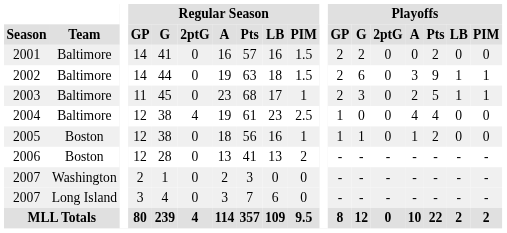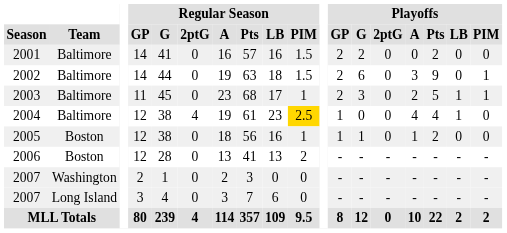2002 | Playoffs / LB: 1 -> 0
2004 | Regular Season / PIM: no background -> gold background
2004 | Playoffs / LB: 0 -> 1
